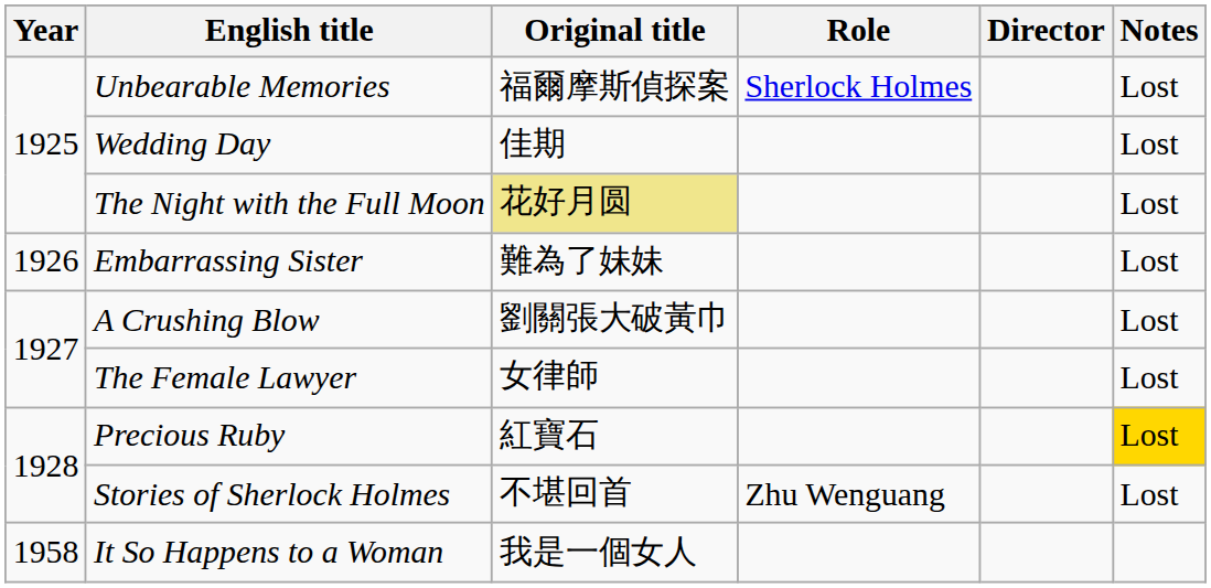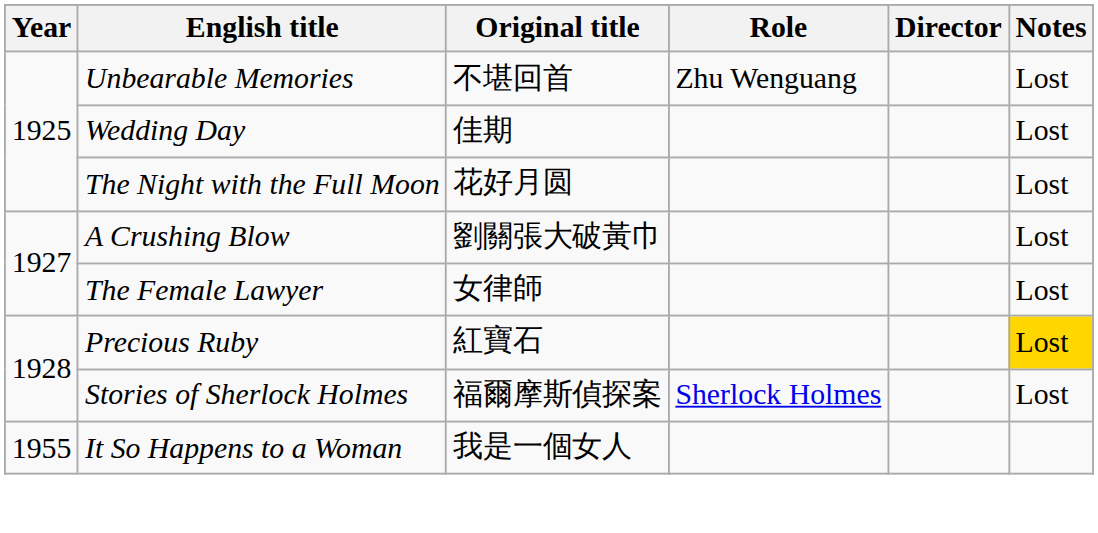Unbearable Memories | Original title: 福爾摩斯偵探案 -> 不堪回首
Unbearable Memories | Role: Sherlock Holmes -> Zhu Wenguang
The Night with the Full Moon | Original title: khaki background -> no background
- row: 1926 | Embarrassing Sister | 難為了妹妹 | Lost
Stories of Sherlock Holmes | Original title: 不堪回首 -> 福爾摩斯偵探案
Stories of Sherlock Holmes | Role: Zhu Wenguang -> Sherlock Holmes
It So Happens to a Woman | Year: 1958 -> 1955
